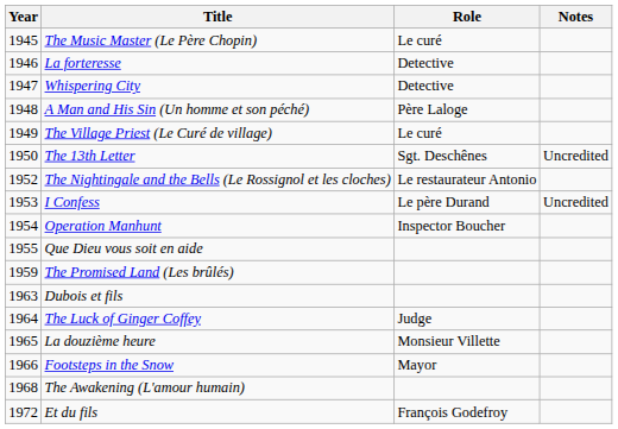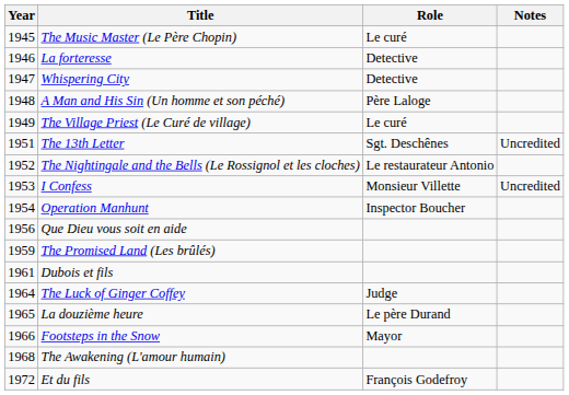The 13th Letter | Year: 1950 -> 1951
I Confess | Role: Le père Durand -> Monsieur Villette
Que Dieu vous soit en aide | Year: 1955 -> 1956
Dubois et fils | Year: 1963 -> 1961
La douzième heure | Role: Monsieur Villette -> Le père Durand
